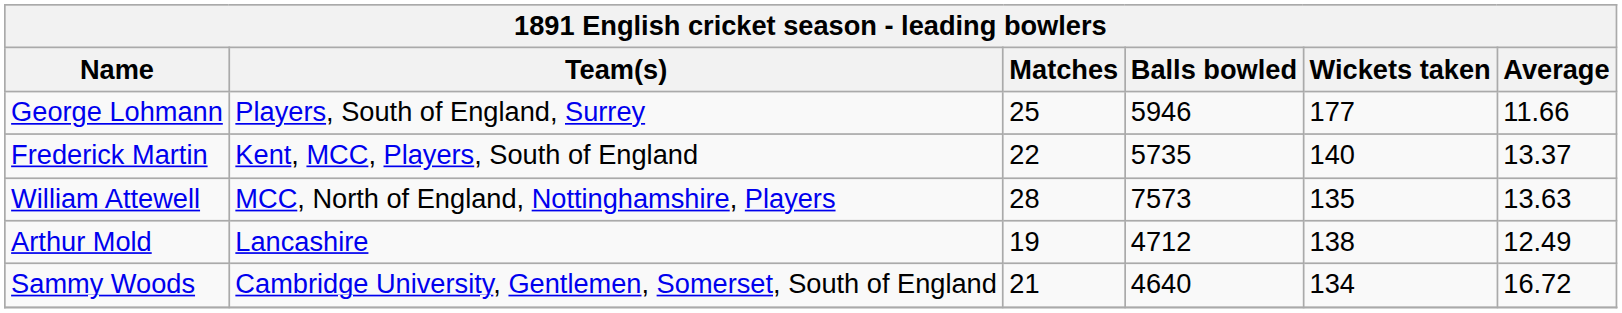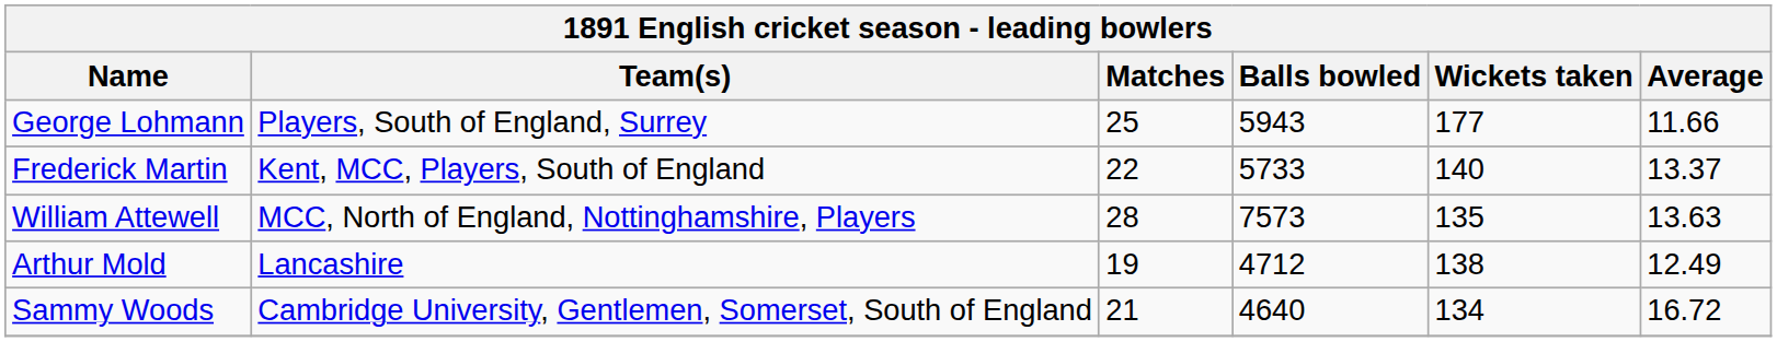George Lohmann | Balls bowled: 5946 -> 5943
Frederick Martin | Balls bowled: 5735 -> 5733
